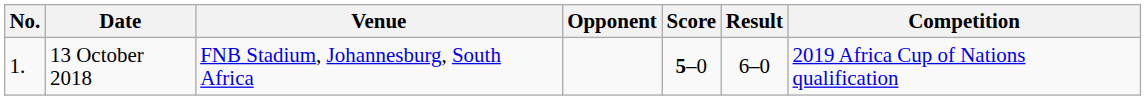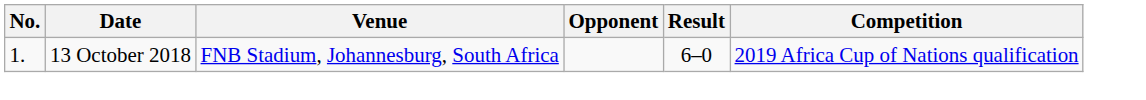- column: Score | 5–0
